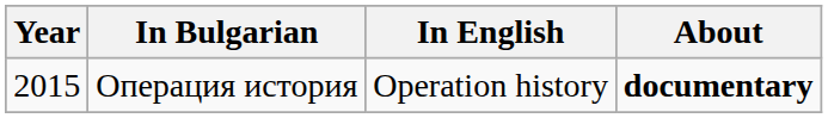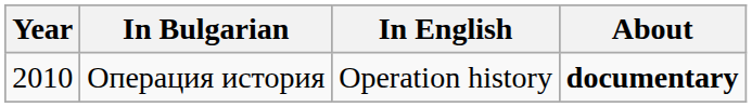Операция история | Year: 2015 -> 2010
